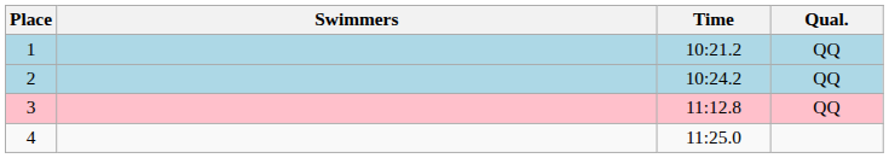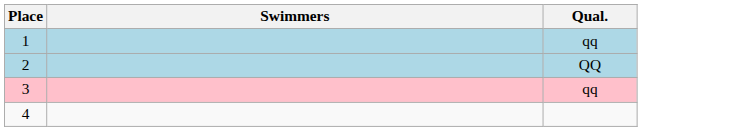- column: Time | 10:21.2 | 10:24.2 | 11:12.8 | 11:25.0
1 | Qual.: QQ -> qq
3 | Qual.: QQ -> qq
